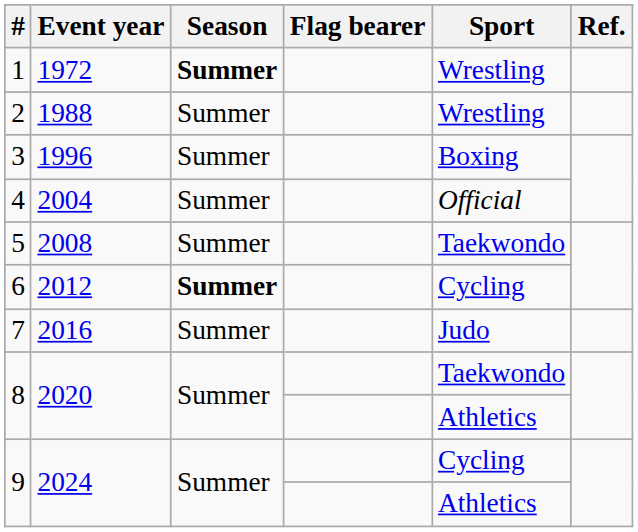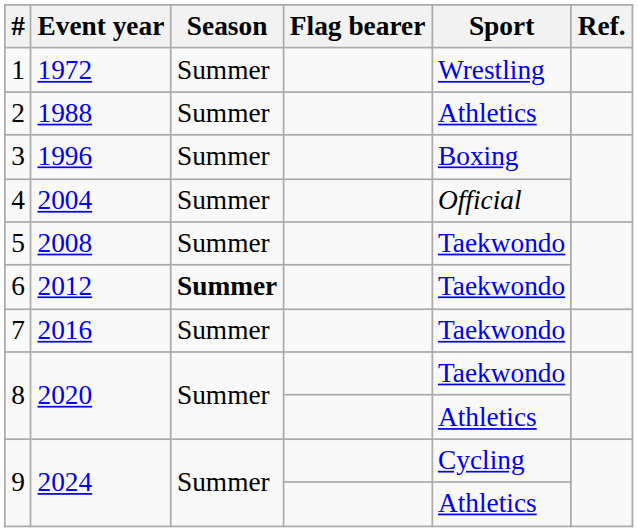1 | Season: bold -> normal
2 | Sport: Wrestling -> Athletics
6 | Sport: Cycling -> Taekwondo
7 | Sport: Judo -> Taekwondo
